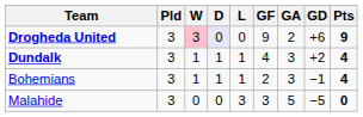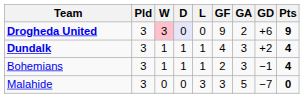Malahide | GD: −5 -> −7
